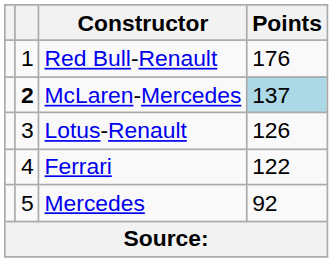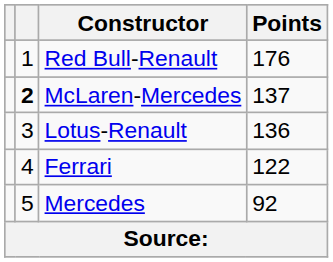McLaren-Mercedes | Points: lightblue background -> no background
Lotus-Renault | Points: 126 -> 136
